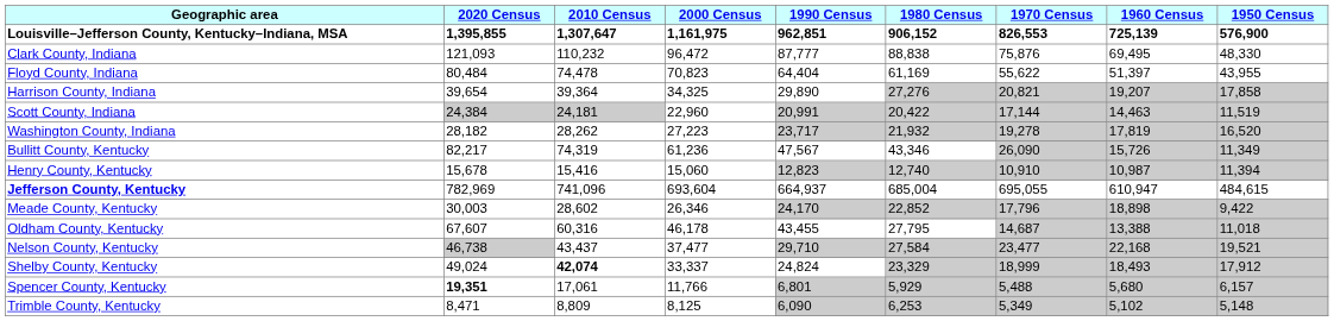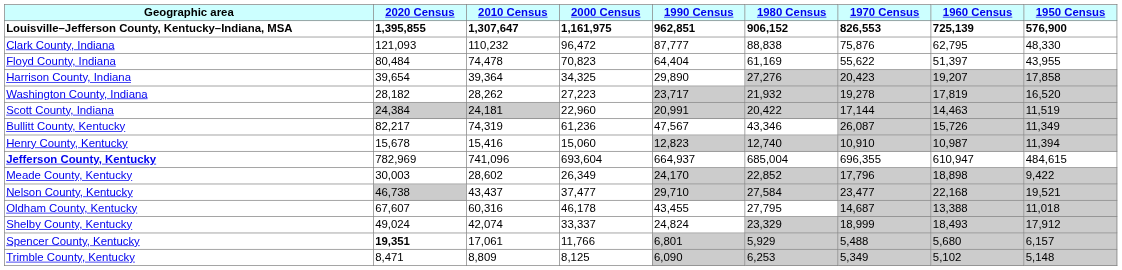Clark County, Indiana | 1960 Census: 69,495 -> 62,795
Harrison County, Indiana | 1970 Census: 20,821 -> 20,423
rows swapped: Scott County, Indiana <-> Washington County, Indiana
Bullitt County, Kentucky | 1970 Census: 26,090 -> 26,087
Jefferson County, Kentucky | 1970 Census: 695,055 -> 696,355
Meade County, Kentucky | 2000 Census: 26,346 -> 26,349
rows swapped: Nelson County, Kentucky <-> Oldham County, Kentucky
Shelby County, Kentucky | 2010 Census: bold -> normal
